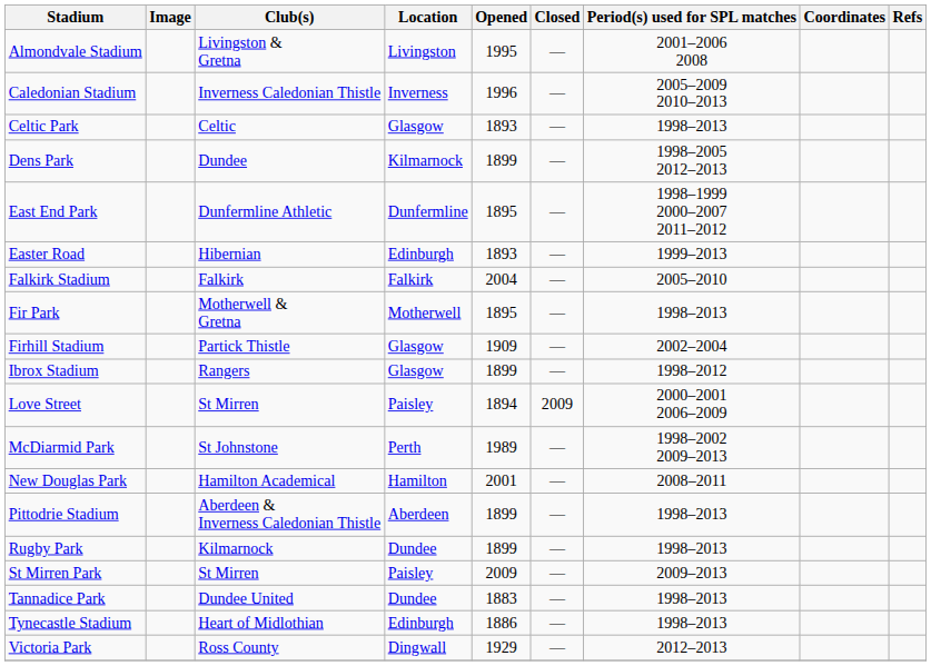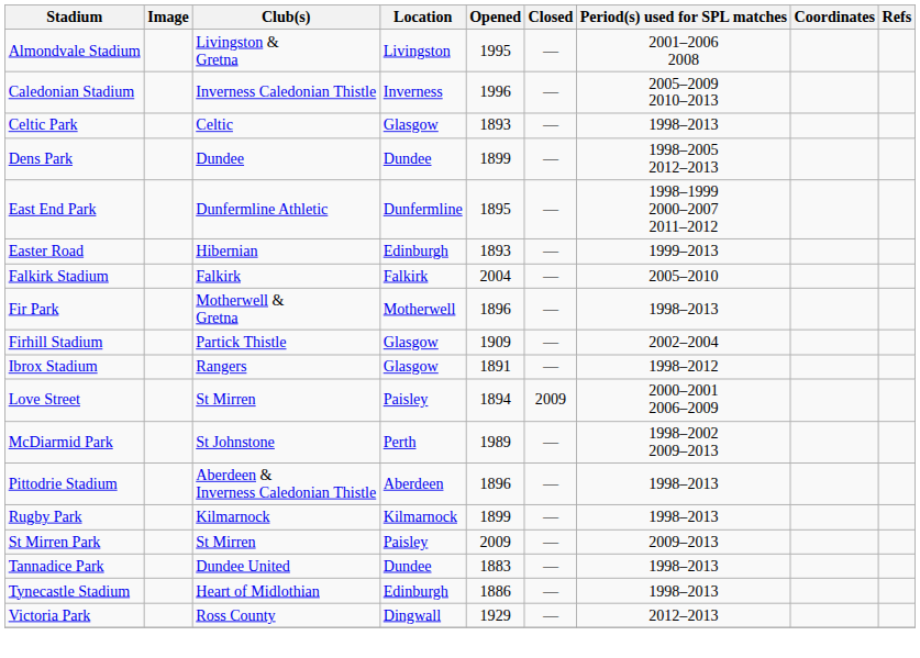Dens Park | Location: Kilmarnock -> Dundee
Fir Park | Opened: 1895 -> 1896
Ibrox Stadium | Opened: 1899 -> 1891
- row: New Douglas Park | Hamilton Academical | Hamilton | 2001 | — | 2008–2011
Pittodrie Stadium | Opened: 1899 -> 1896
Rugby Park | Location: Dundee -> Kilmarnock
